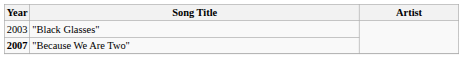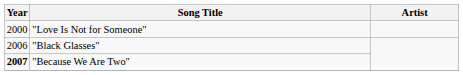+ row: 2000 | "Love Is Not for Someone"
"Black Glasses" | Year: 2003 -> 2006
